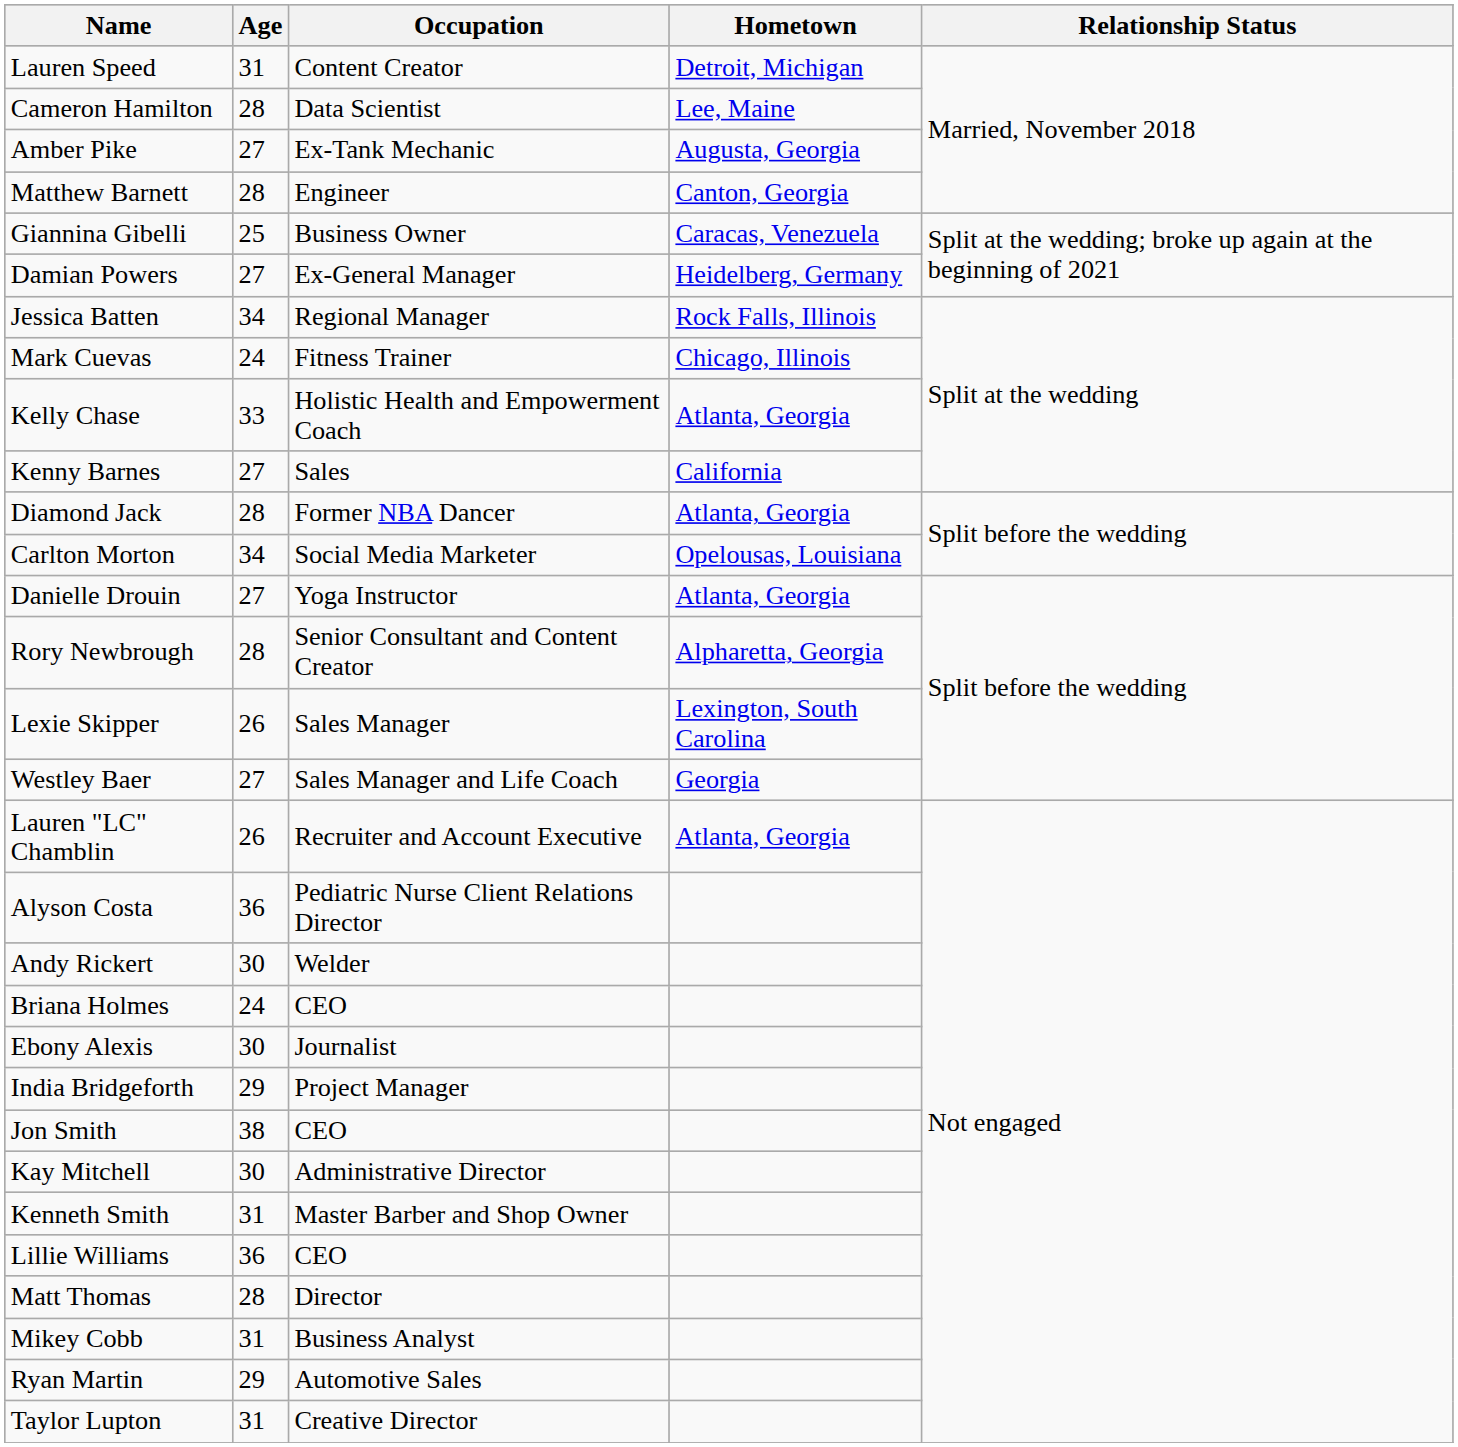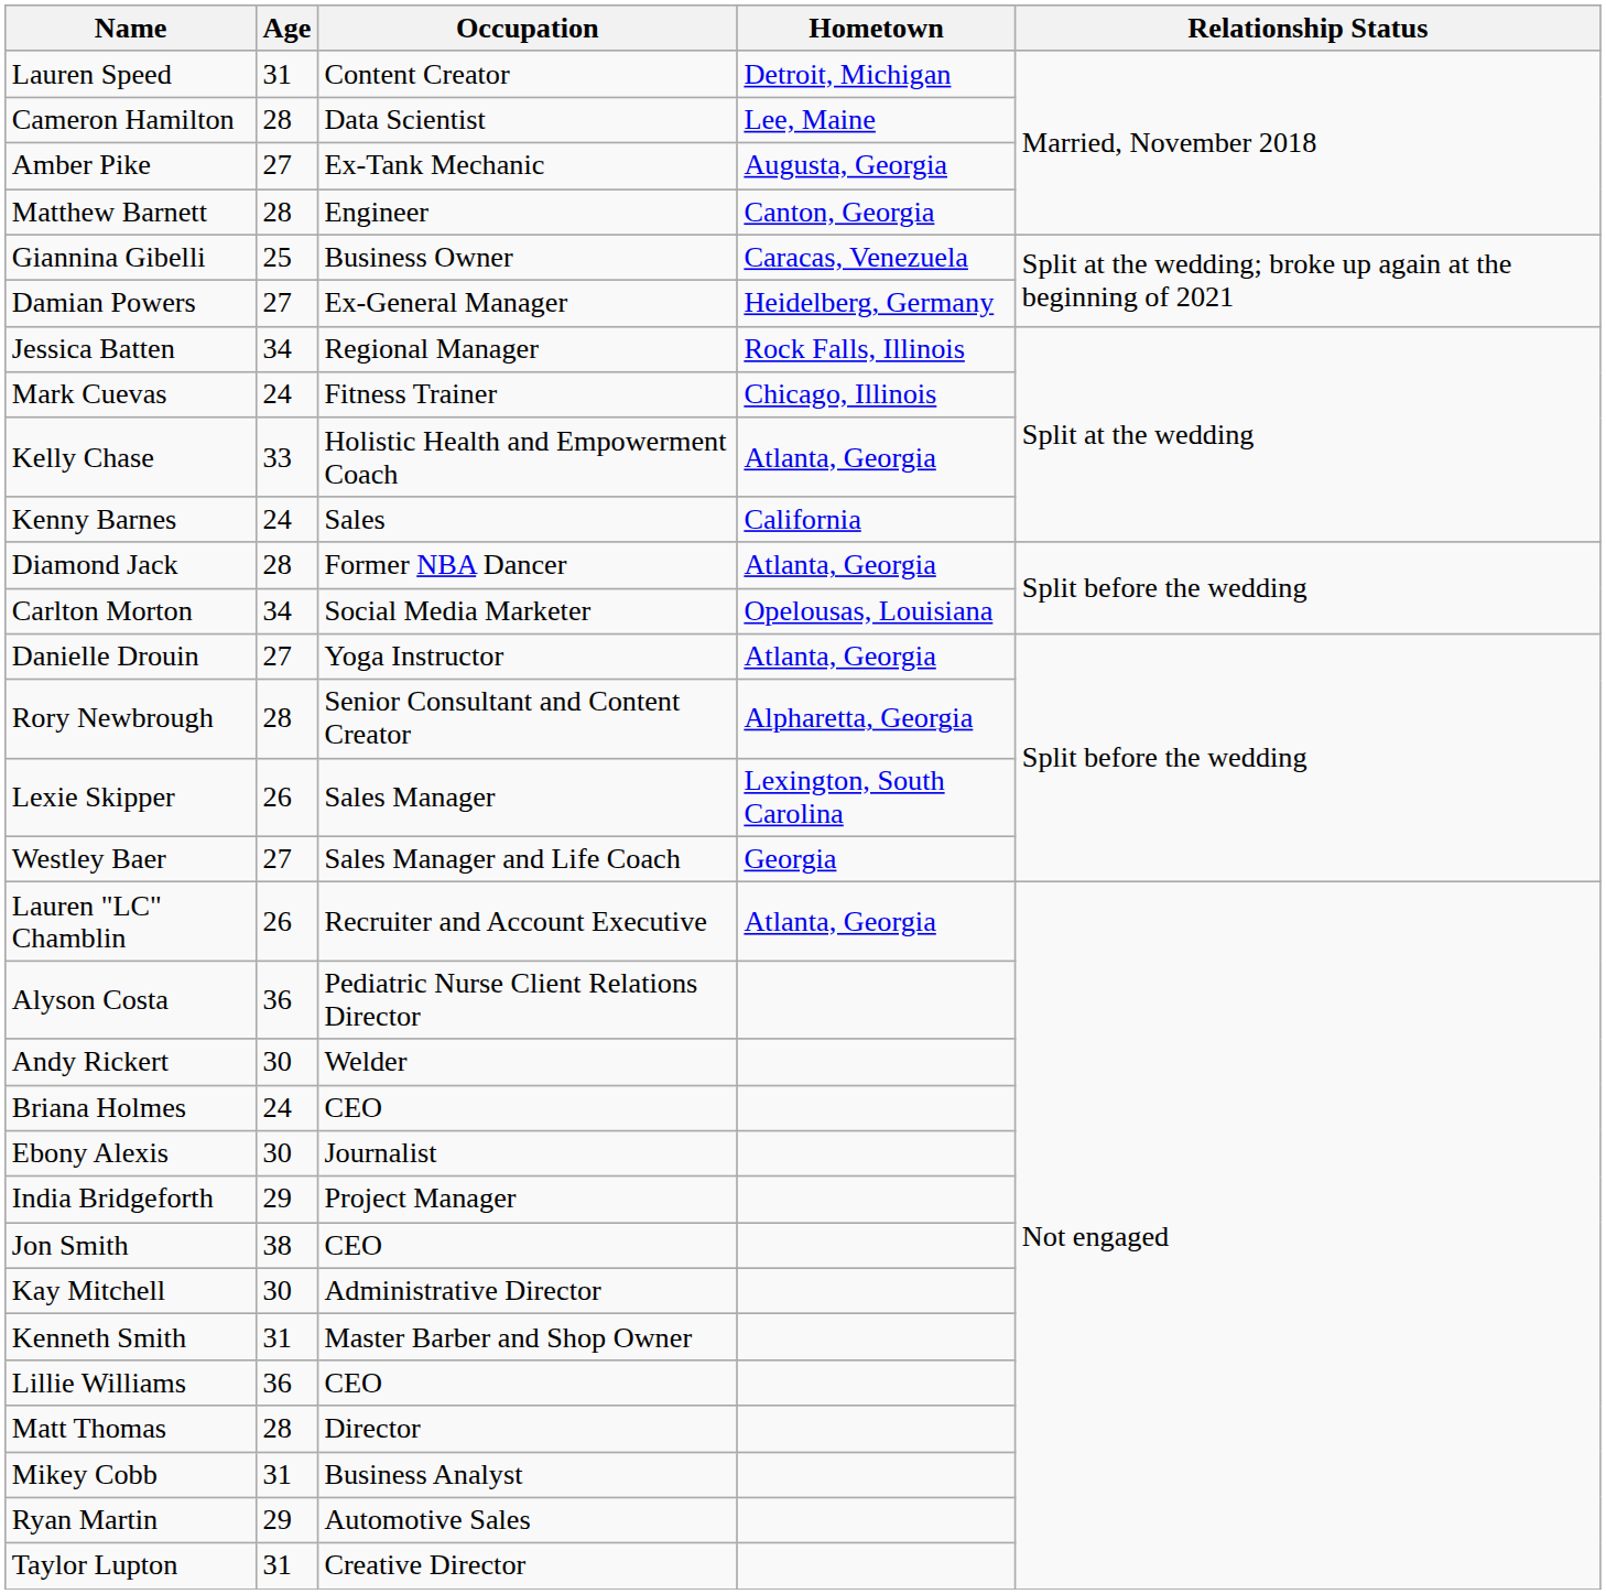Kenny Barnes | Age: 27 -> 24
